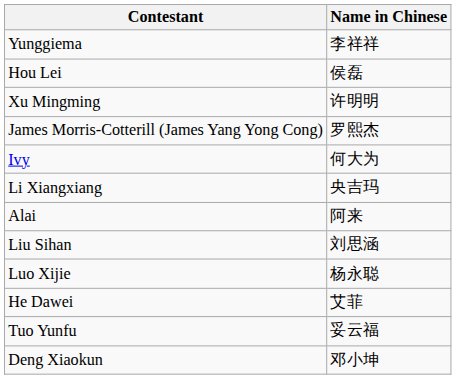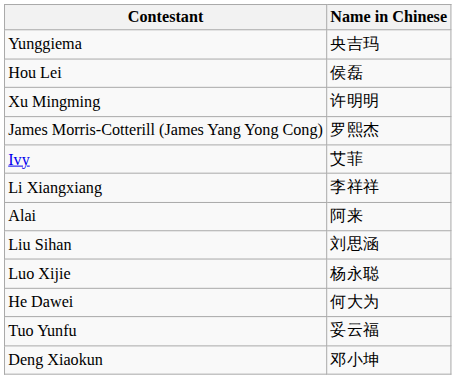Yunggiema | Name in Chinese: 李祥祥 -> 央吉玛
Ivy | Name in Chinese: 何大为 -> 艾菲
Li Xiangxiang | Name in Chinese: 央吉玛 -> 李祥祥
He Dawei | Name in Chinese: 艾菲 -> 何大为
